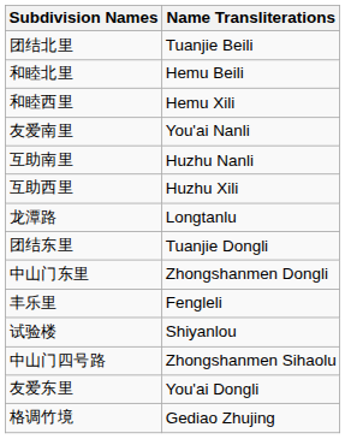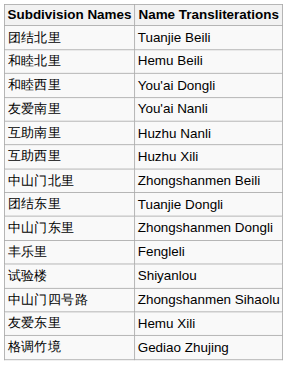和睦西里 | Name Transliterations: Hemu Xili -> You'ai Dongli
- row: 龙潭路 | Longtanlu
+ row: 中山门北里 | Zhongshanmen Beili
友爱东里 | Name Transliterations: You'ai Dongli -> Hemu Xili
